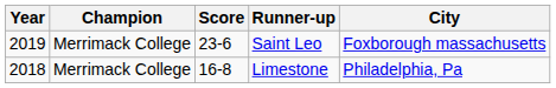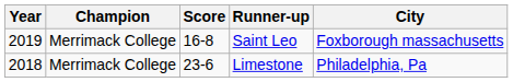Saint Leo | Score: 23-6 -> 16-8
Limestone | Score: 16-8 -> 23-6
